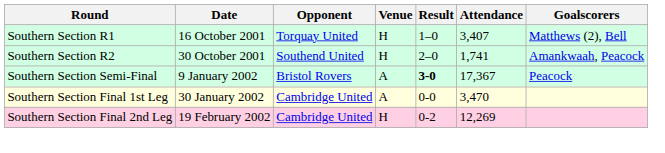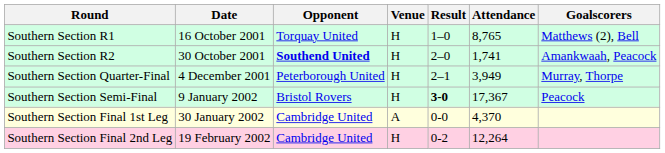Southern Section R1 | Attendance: 3,407 -> 8,765
Southern Section R2 | Opponent: normal -> bold
+ row: Southern Section Quarter-Final | 4 December 2001 | Peterborough United | H | 2–1 | 3,949 | Murray, Thorpe
Southern Section Semi-Final | Venue: A -> H
Southern Section Final 1st Leg | Attendance: 3,470 -> 4,370
Southern Section Final 2nd Leg | Attendance: 12,269 -> 12,264
